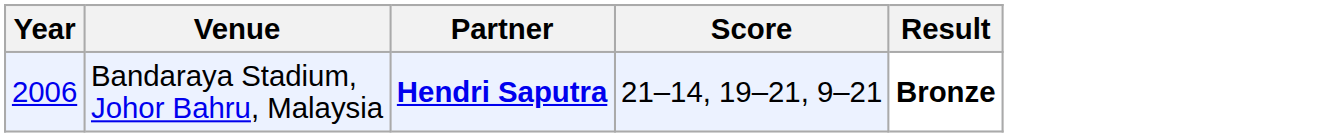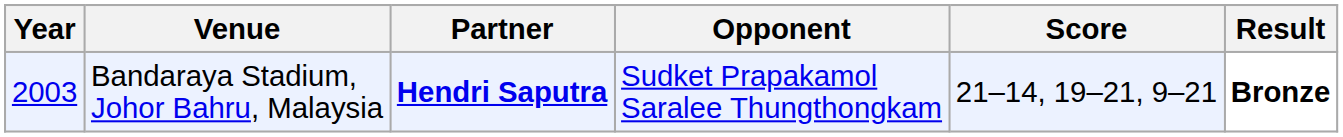+ column: Opponent | Sudket Prapakamol Saralee Thungthongkam
Bandaraya Stadium, Johor Bahru, Malaysia | Year: 2006 -> 2003
